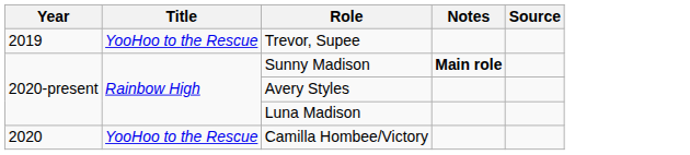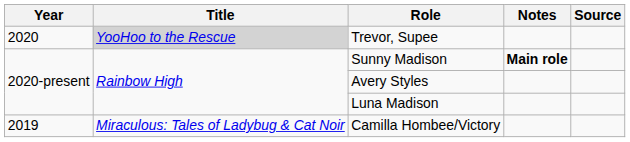Trevor, Supee | Year: 2019 -> 2020
Trevor, Supee | Title: no background -> lightgrey background
Camilla Hombee/Victory | Year: 2020 -> 2019
Camilla Hombee/Victory | Title: YooHoo to the Rescue -> Miraculous: Tales of Ladybug & Cat Noir
